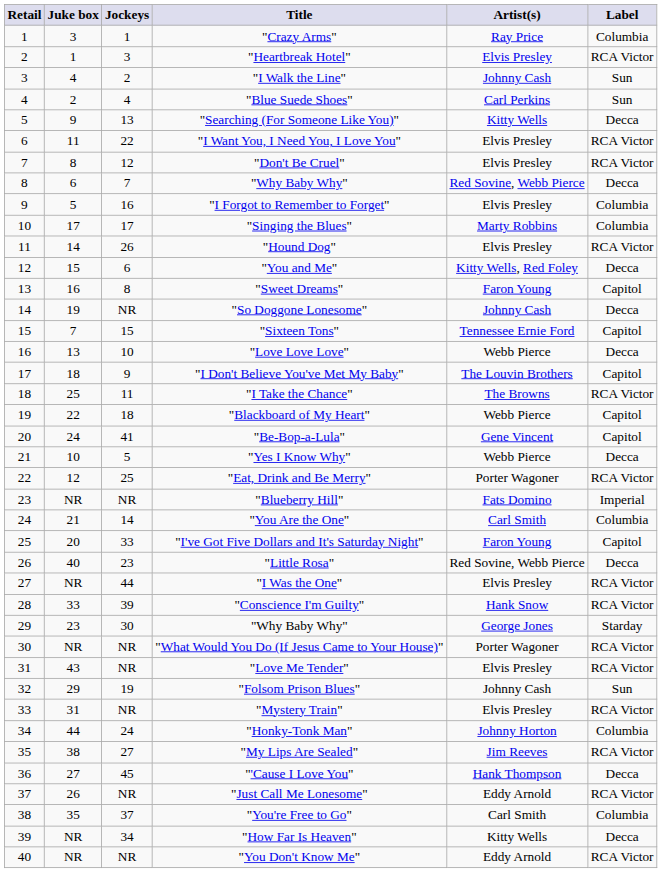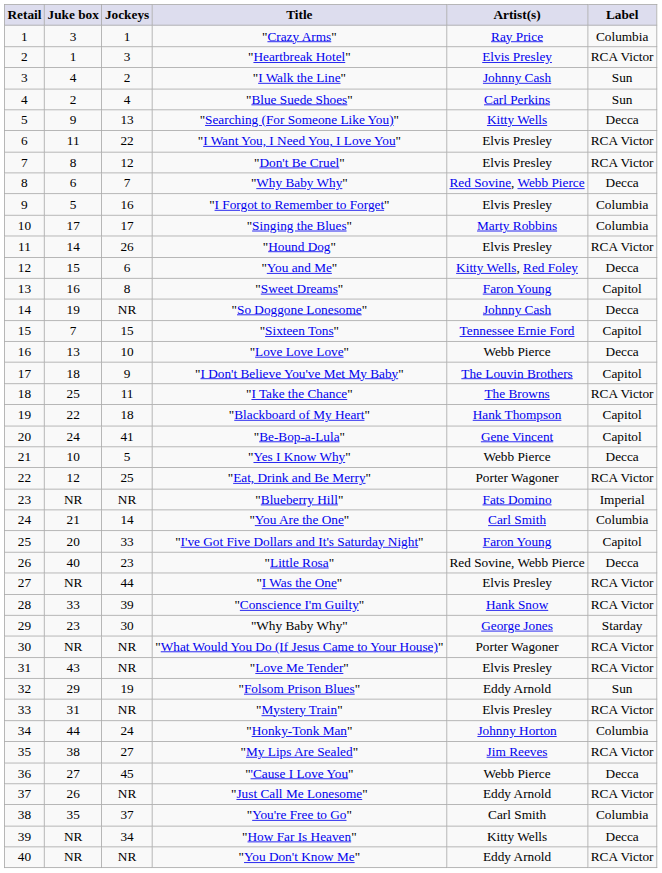"Blackboard of My Heart" | Artist(s): Webb Pierce -> Hank Thompson
"Folsom Prison Blues" | Artist(s): Johnny Cash -> Eddy Arnold
"'Cause I Love You" | Artist(s): Hank Thompson -> Webb Pierce
